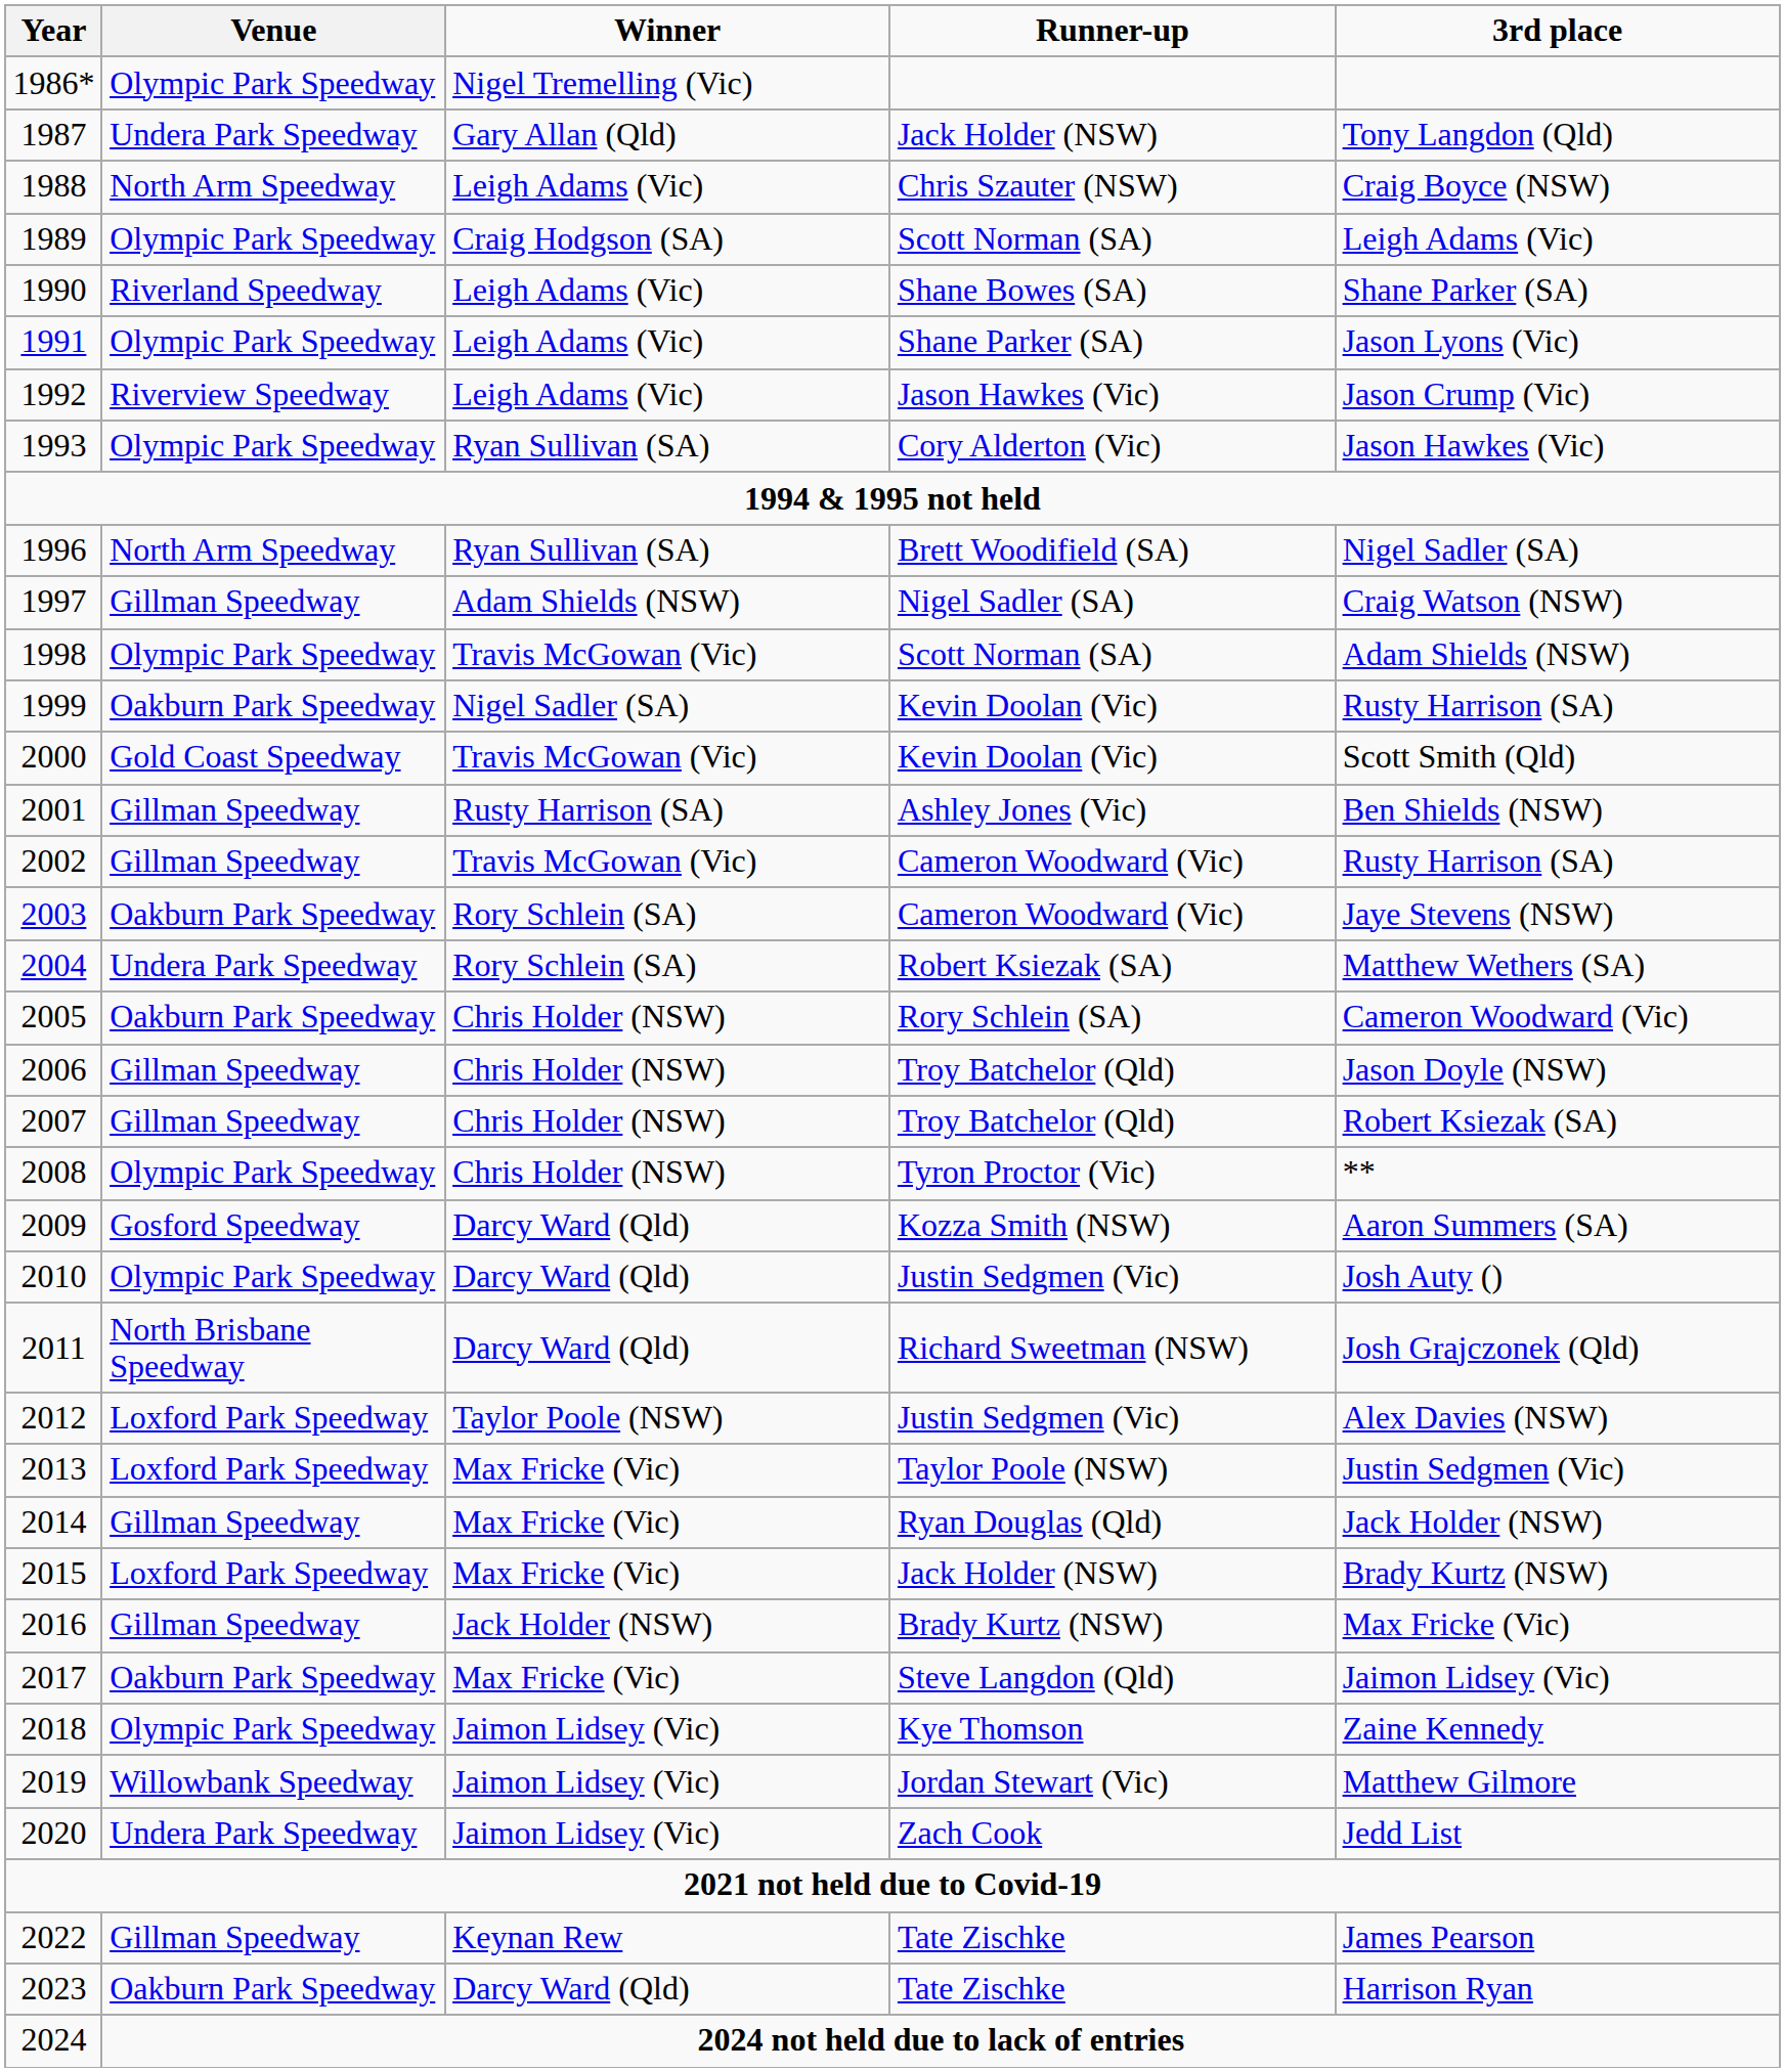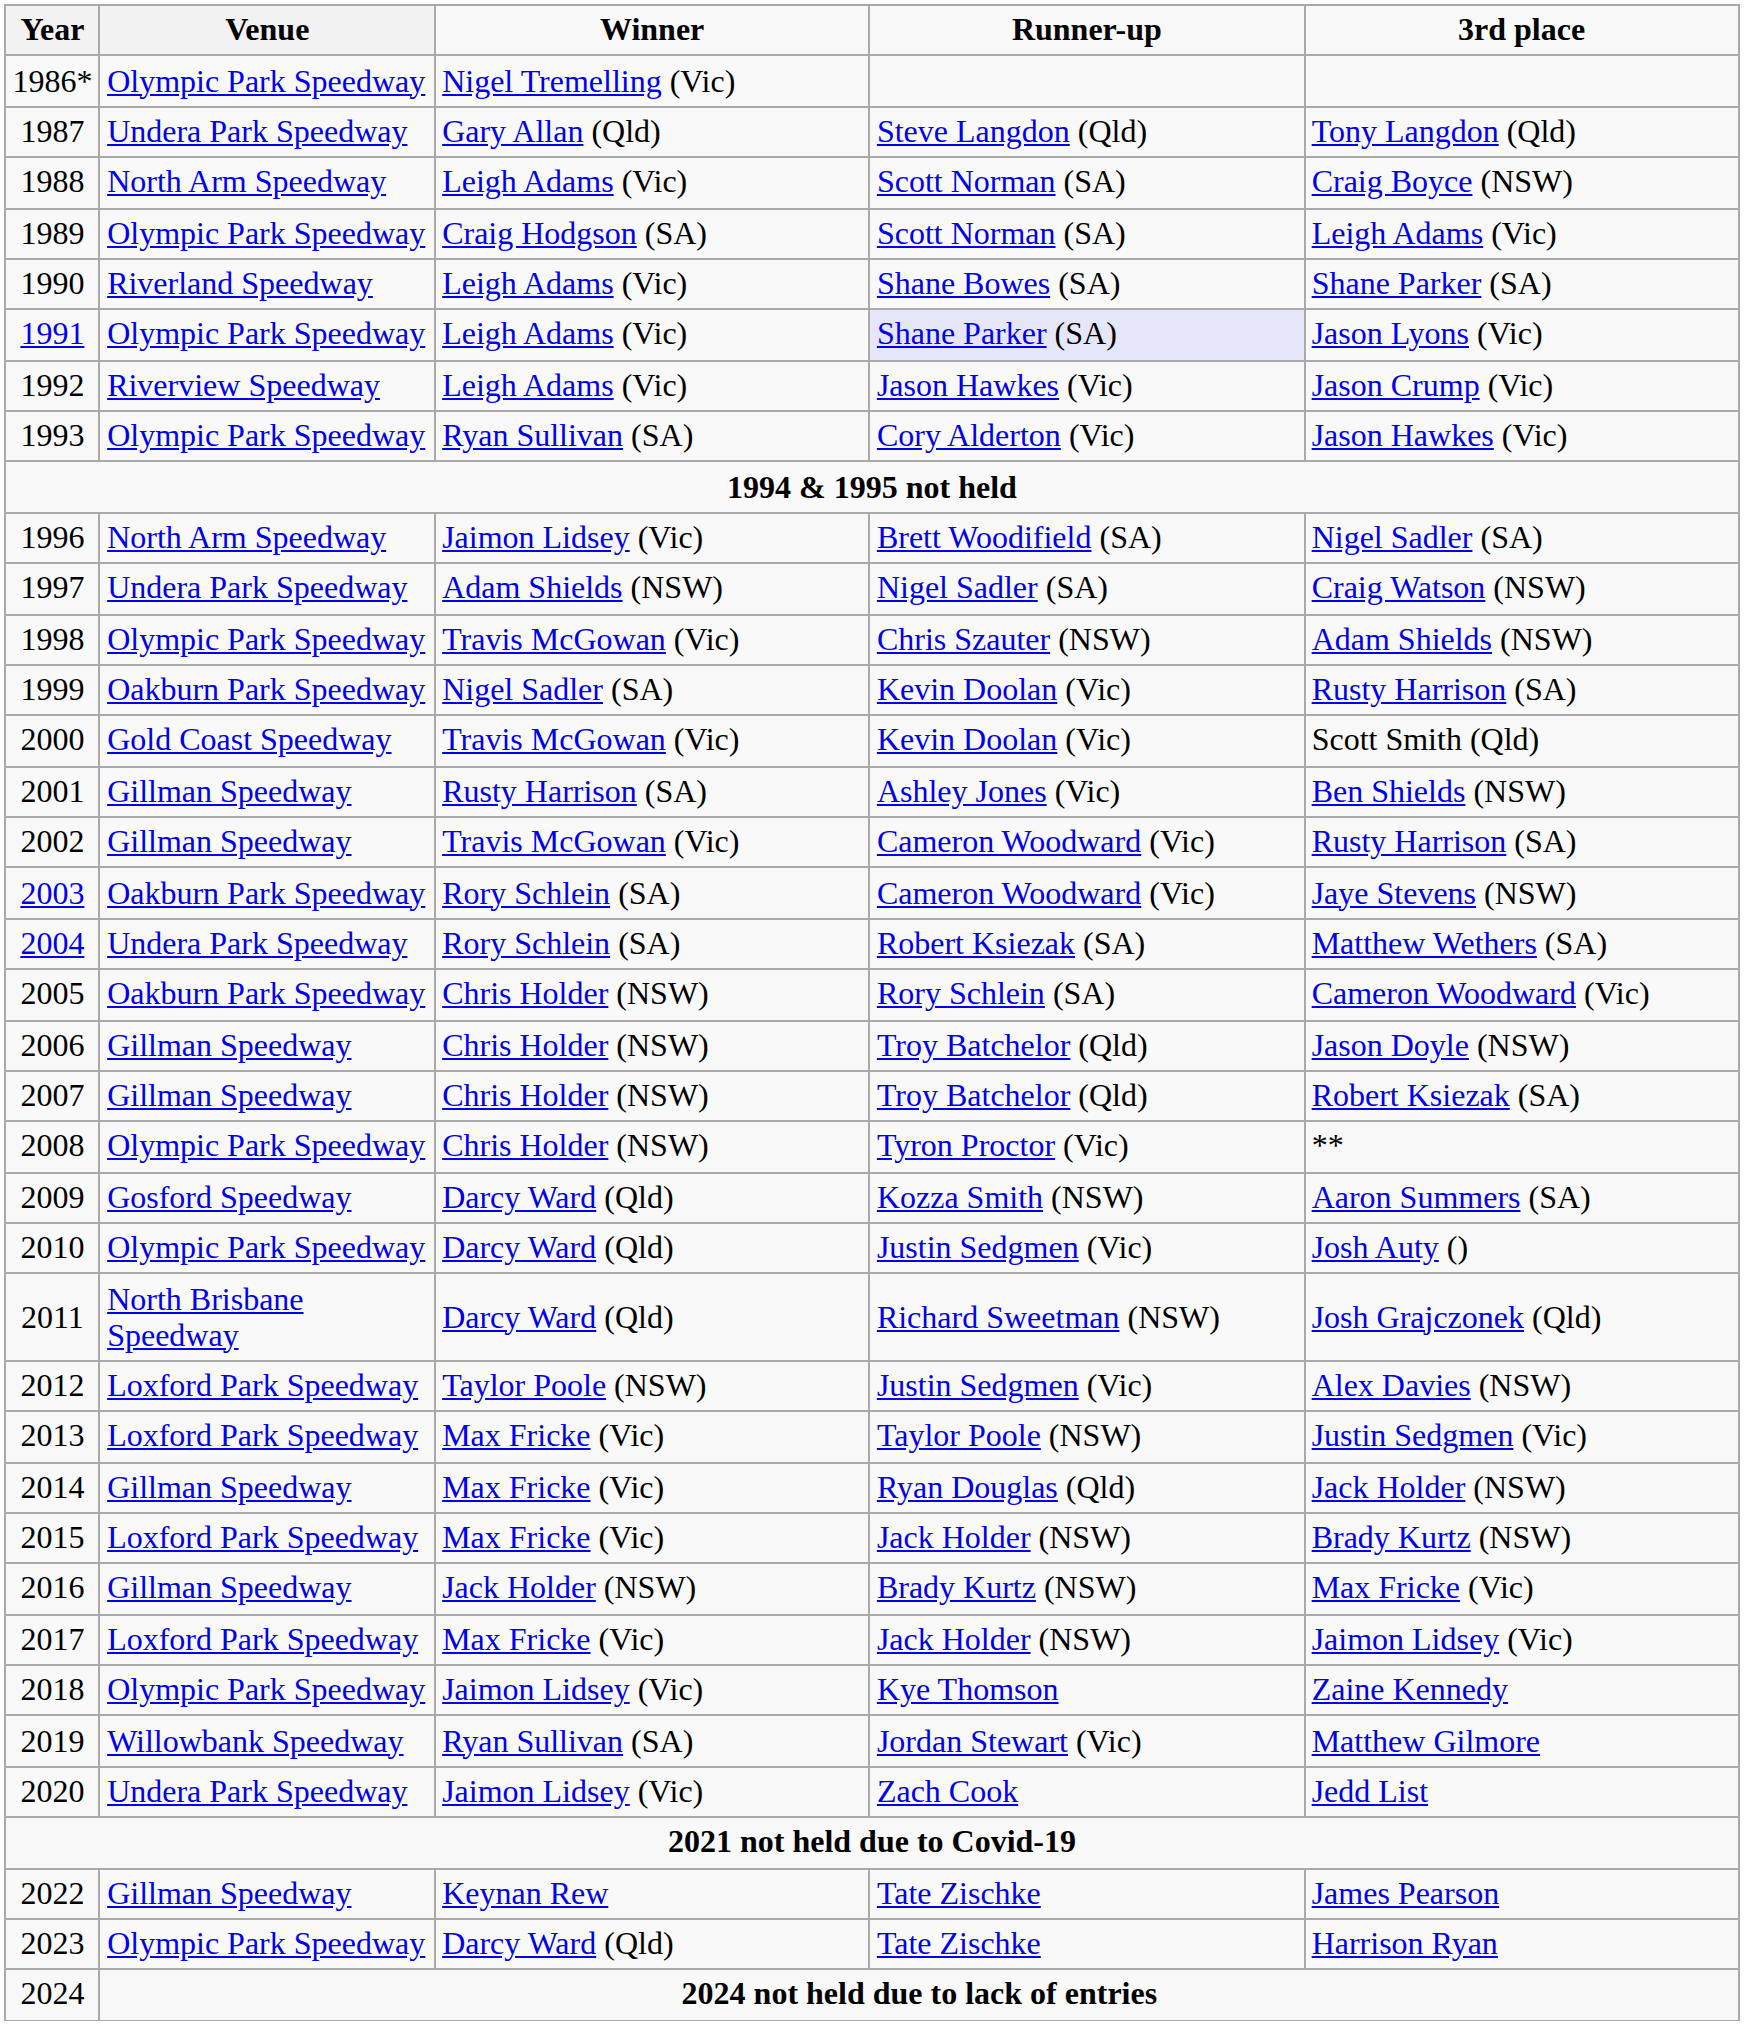1987 | Runner-up: Jack Holder (NSW) -> Steve Langdon (Qld)
1988 | Runner-up: Chris Szauter (NSW) -> Scott Norman (SA)
1991 | Runner-up: no background -> lavender background
1996 | Winner: Ryan Sullivan (SA) -> Jaimon Lidsey (Vic)
1997 | Venue: Gillman Speedway -> Undera Park Speedway
1998 | Runner-up: Scott Norman (SA) -> Chris Szauter (NSW)
2017 | Venue: Oakburn Park Speedway -> Loxford Park Speedway
2017 | Runner-up: Steve Langdon (Qld) -> Jack Holder (NSW)
2019 | Winner: Jaimon Lidsey (Vic) -> Ryan Sullivan (SA)
2023 | Venue: Oakburn Park Speedway -> Olympic Park Speedway
